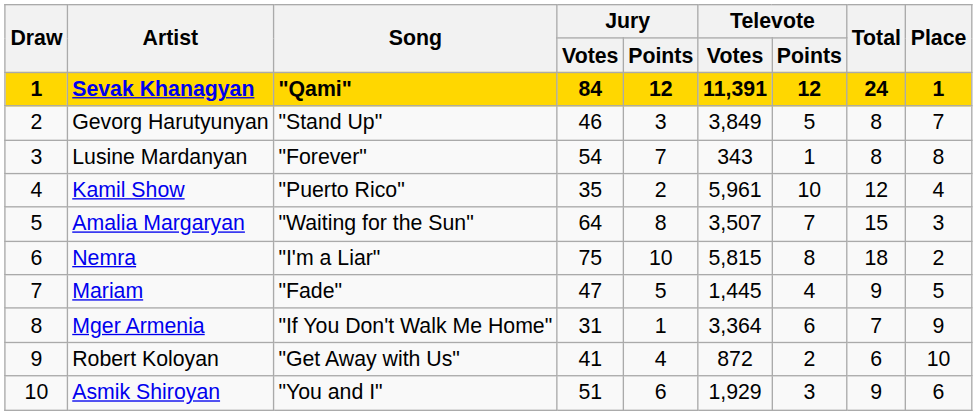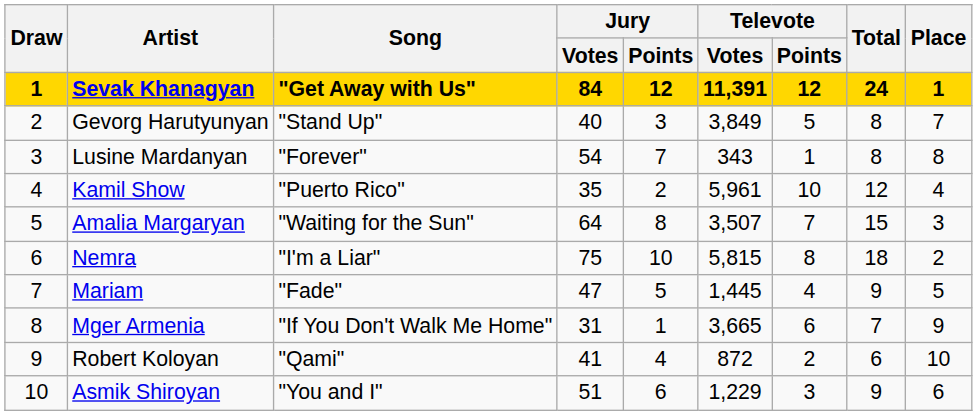Sevak Khanagyan | Song: "Qami" -> "Get Away with Us"
Gevorg Harutyunyan | Jury / Votes: 46 -> 40
Mger Armenia | Televote / Votes: 3,364 -> 3,665
Robert Koloyan | Song: "Get Away with Us" -> "Qami"
Asmik Shiroyan | Televote / Votes: 1,929 -> 1,229
